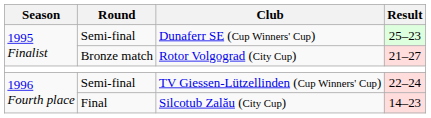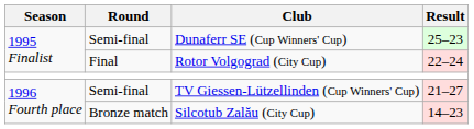Rotor Volgograd (City Cup) | Round: Bronze match -> Final
Rotor Volgograd (City Cup) | Result: 21–27 -> 22–24
TV Giessen-Lützellinden (Cup Winners' Cup) | Result: 22–24 -> 21–27
Silcotub Zalău (City Cup) | Round: Final -> Bronze match
